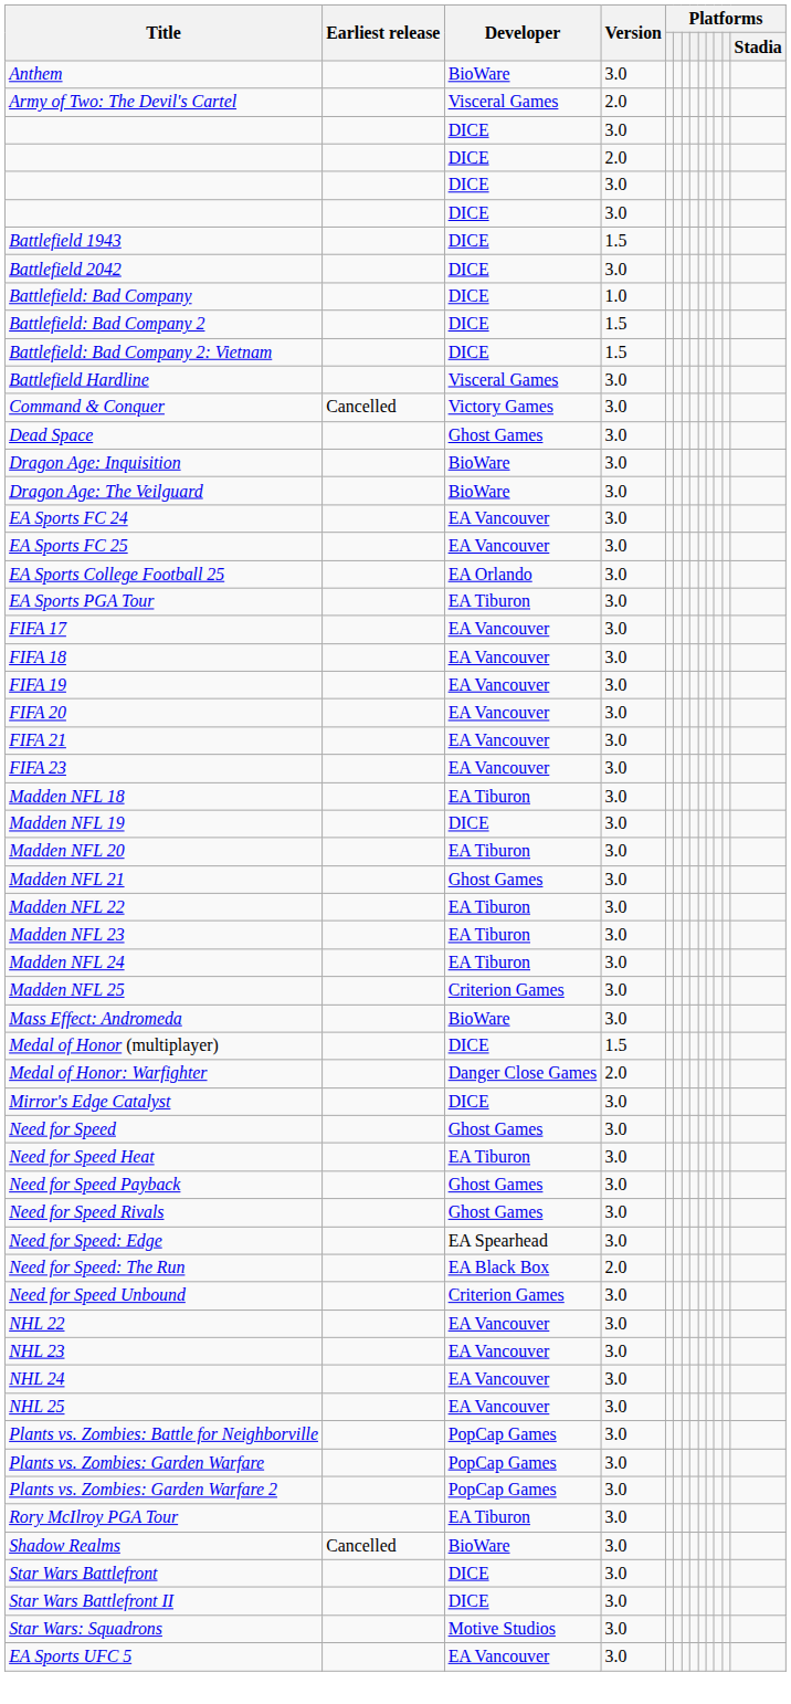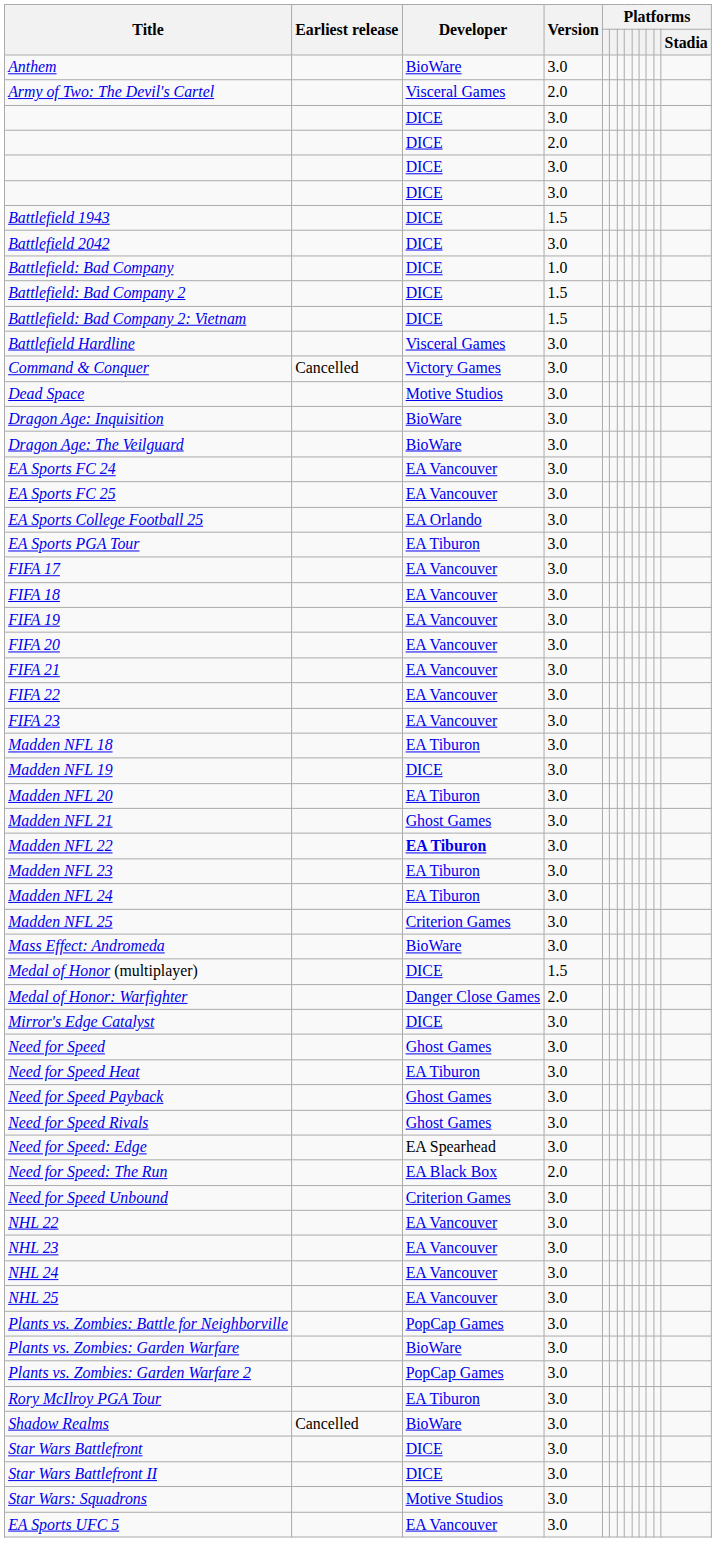Dead Space | Developer: Ghost Games -> Motive Studios
+ row: FIFA 22 | EA Vancouver | 3.0
Madden NFL 22 | Developer: normal -> bold
Plants vs. Zombies: Garden Warfare | Developer: PopCap Games -> BioWare
